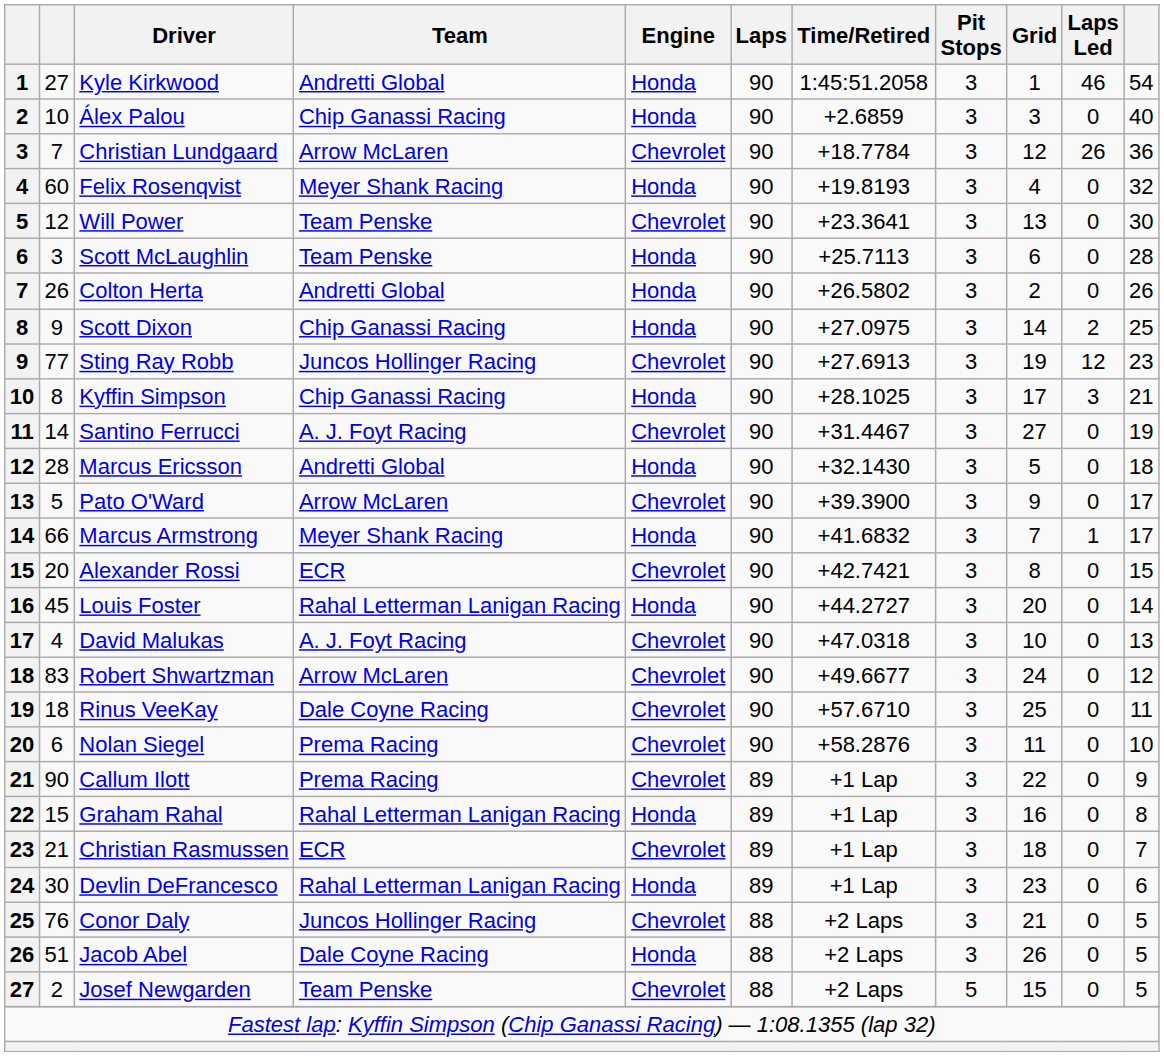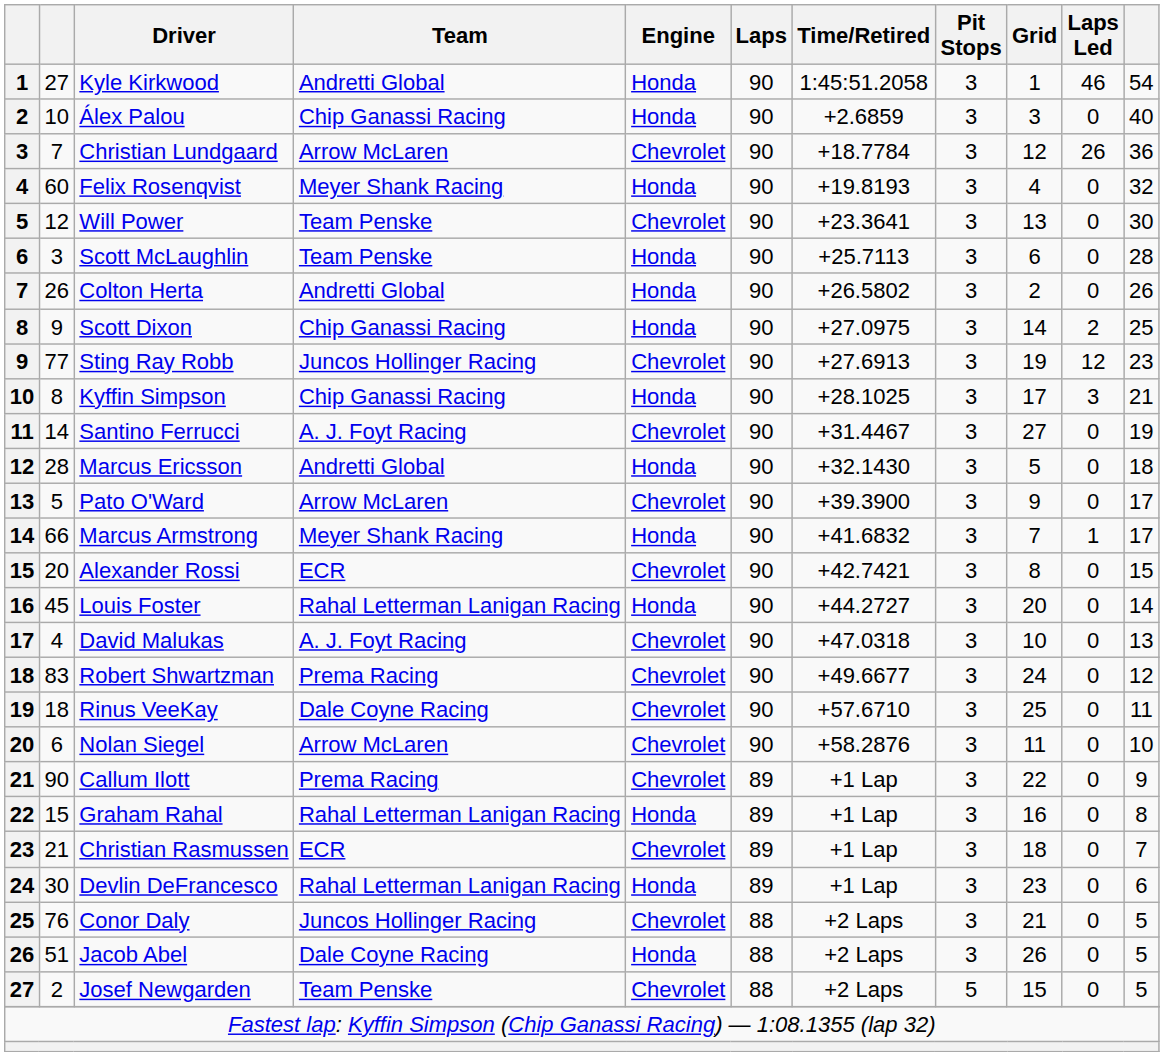Robert Shwartzman | Team: Arrow McLaren -> Prema Racing
Nolan Siegel | Team: Prema Racing -> Arrow McLaren
